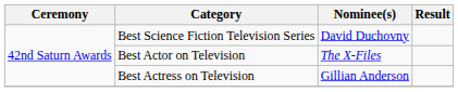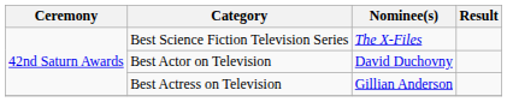Best Science Fiction Television Series | Nominee(s): David Duchovny -> The X-Files
Best Actor on Television | Nominee(s): The X-Files -> David Duchovny
